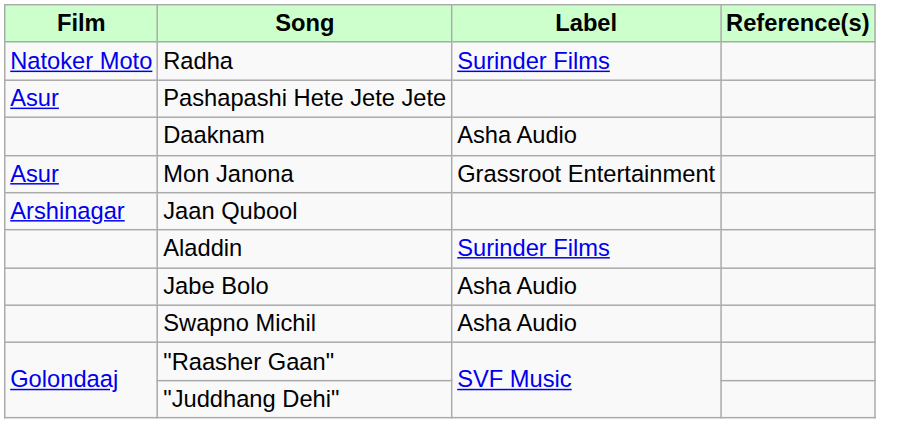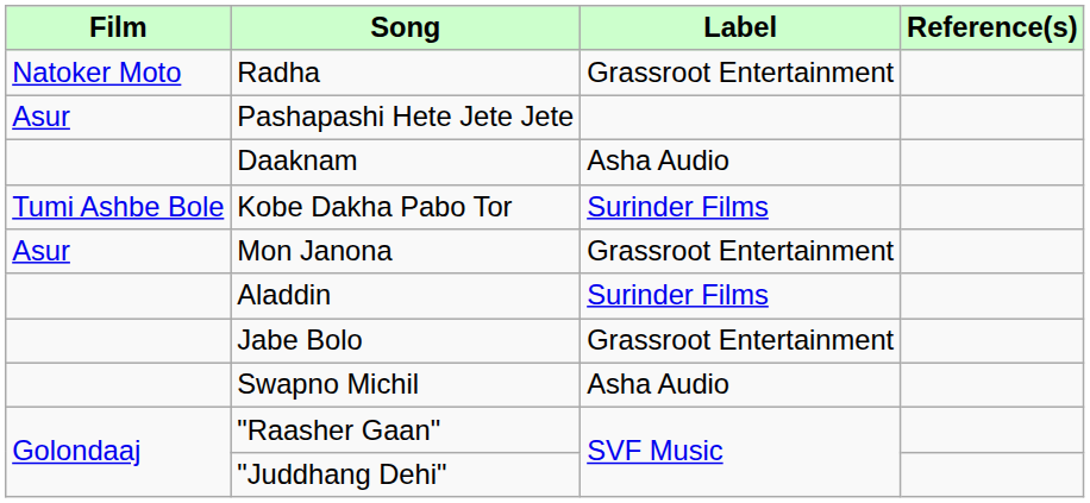Radha | Label: Surinder Films -> Grassroot Entertainment
+ row: Tumi Ashbe Bole | Kobe Dakha Pabo Tor | Surinder Films
- row: Arshinagar | Jaan Qubool
Jabe Bolo | Label: Asha Audio -> Grassroot Entertainment
